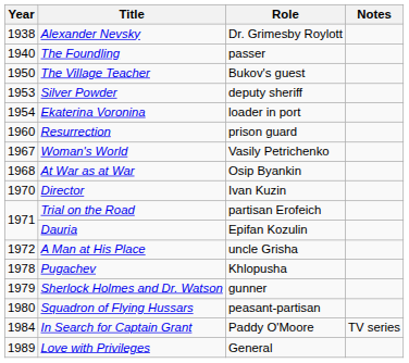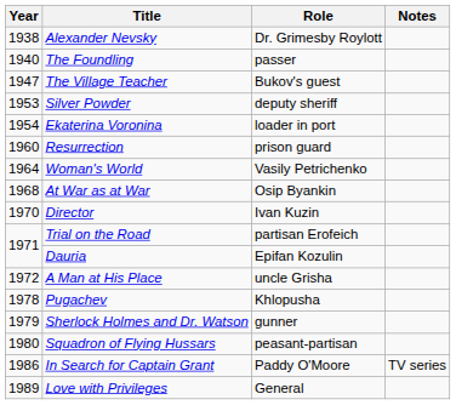The Village Teacher | Year: 1950 -> 1947
Woman's World | Year: 1967 -> 1964
In Search for Captain Grant | Year: 1984 -> 1986
